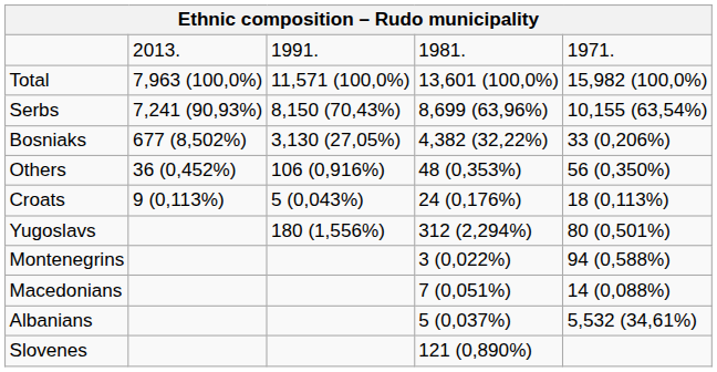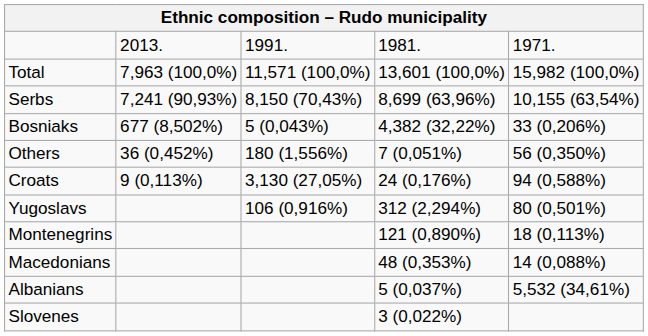Bosniaks | column 3: 3,130 (27,05%) -> 5 (0,043%)
Others | column 3: 106 (0,916%) -> 180 (1,556%)
Others | column 4: 48 (0,353%) -> 7 (0,051%)
Croats | column 3: 5 (0,043%) -> 3,130 (27,05%)
Croats | column 5: 18 (0,113%) -> 94 (0,588%)
Yugoslavs | column 3: 180 (1,556%) -> 106 (0,916%)
Montenegrins | column 4: 3 (0,022%) -> 121 (0,890%)
Montenegrins | column 5: 94 (0,588%) -> 18 (0,113%)
Macedonians | column 4: 7 (0,051%) -> 48 (0,353%)
Slovenes | column 4: 121 (0,890%) -> 3 (0,022%)
